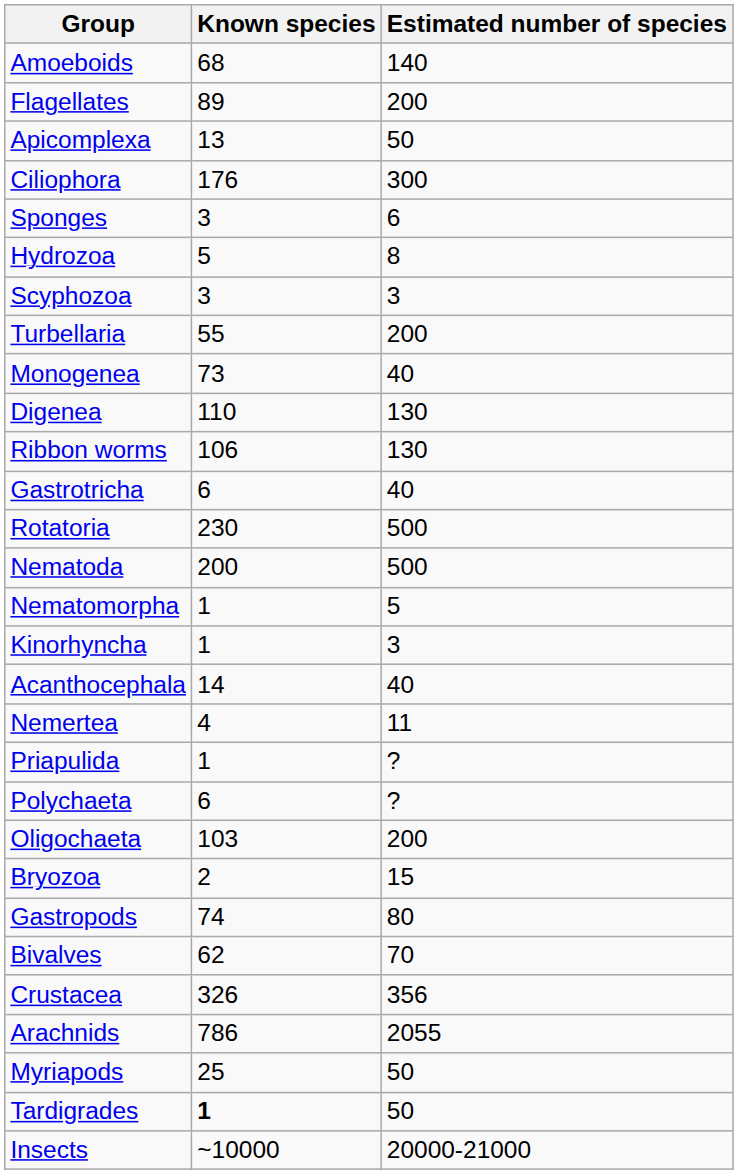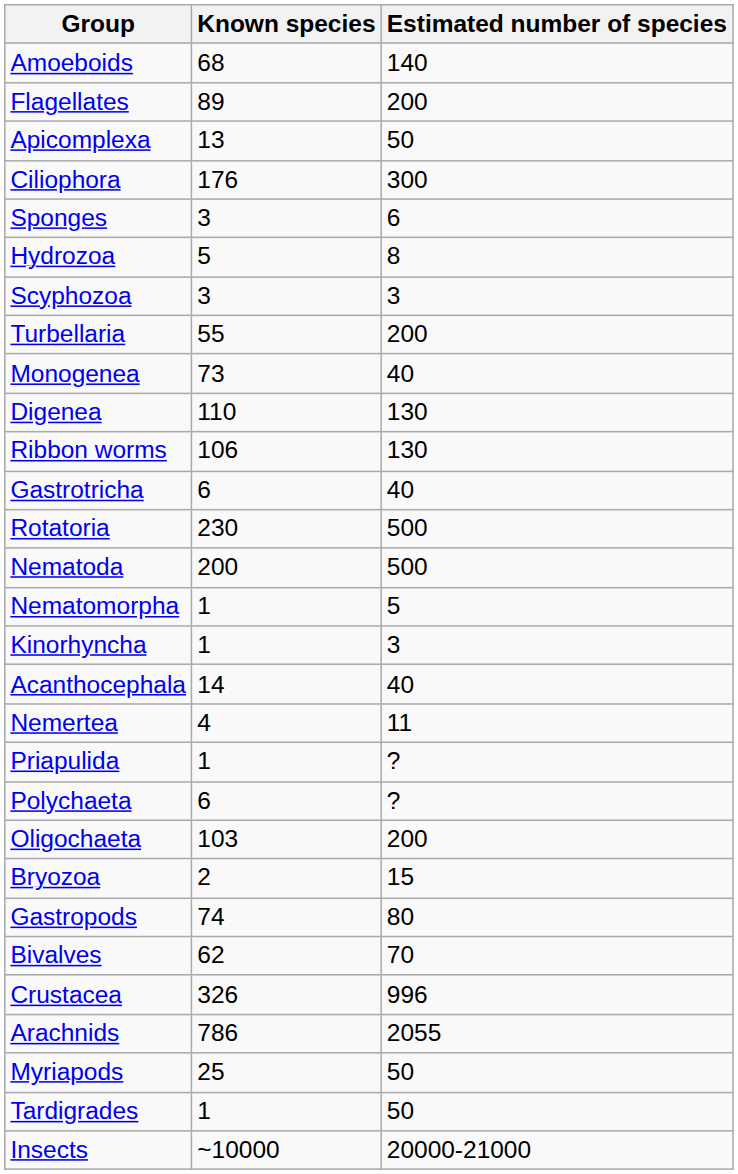Crustacea | Estimated number of species: 356 -> 996
Tardigrades | Known species: bold -> normal
